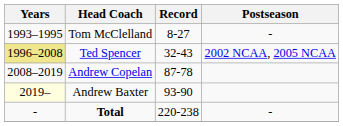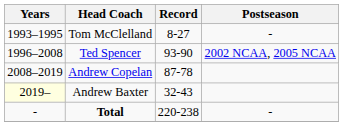Ted Spencer | Years: khaki background -> no background
Ted Spencer | Record: 32-43 -> 93-90
Andrew Baxter | Record: 93-90 -> 32-43
